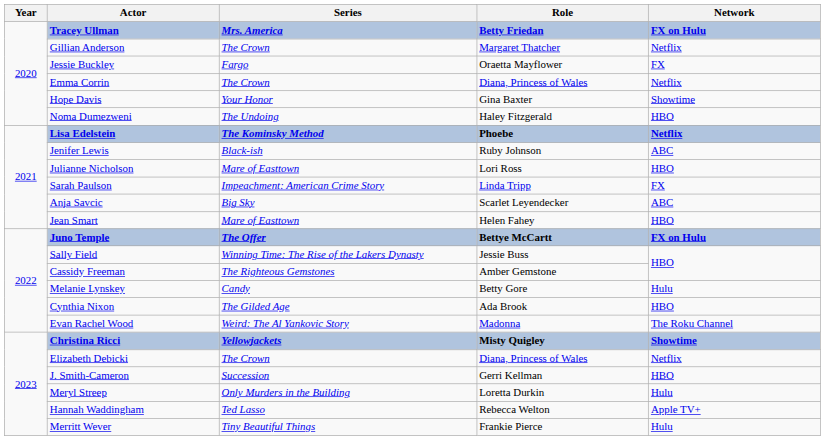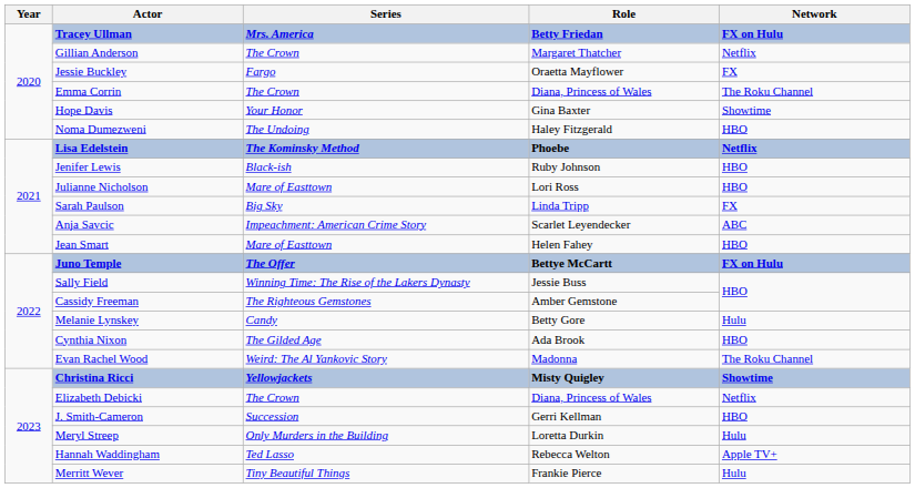Emma Corrin | Network: Netflix -> The Roku Channel
Jenifer Lewis | Network: ABC -> HBO
Sarah Paulson | Series: Impeachment: American Crime Story -> Big Sky
Anja Savcic | Series: Big Sky -> Impeachment: American Crime Story
